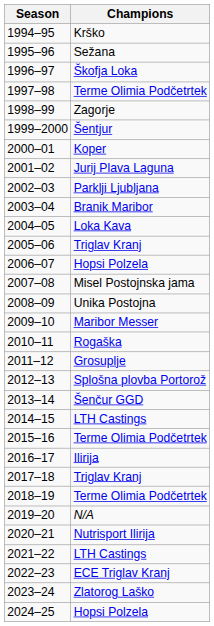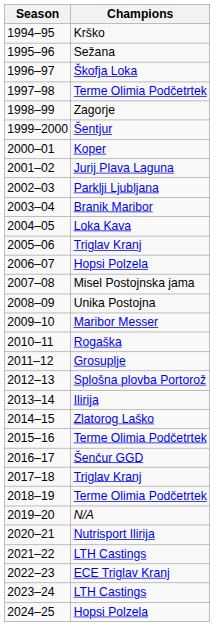2013–14 | Champions: Šenčur GGD -> Ilirija
2014–15 | Champions: LTH Castings -> Zlatorog Laško
2016–17 | Champions: Ilirija -> Šenčur GGD
2023–24 | Champions: Zlatorog Laško -> LTH Castings
